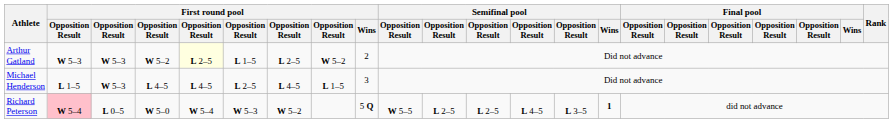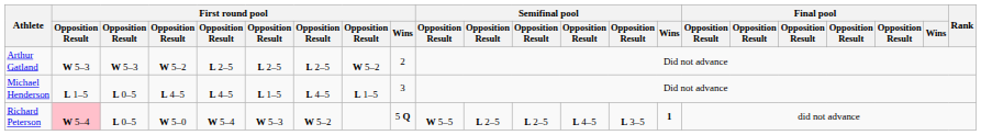Arthur Gatland | column 5: lightyellow background -> no background
Arthur Gatland | column 6: L 1–5 -> L 2–5
Michael Henderson | column 3: W 5–3 -> L 0–5
Michael Henderson | column 6: L 2–5 -> L 1–5
